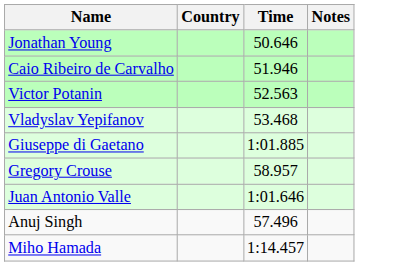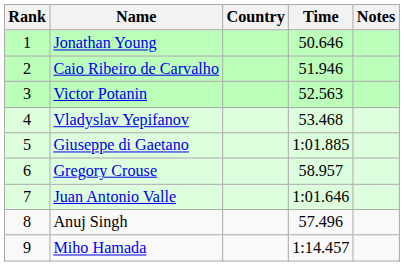+ column: Rank | 1 | 2 | 3 | 4 | 5 | 6 | 7 | 8 | 9
